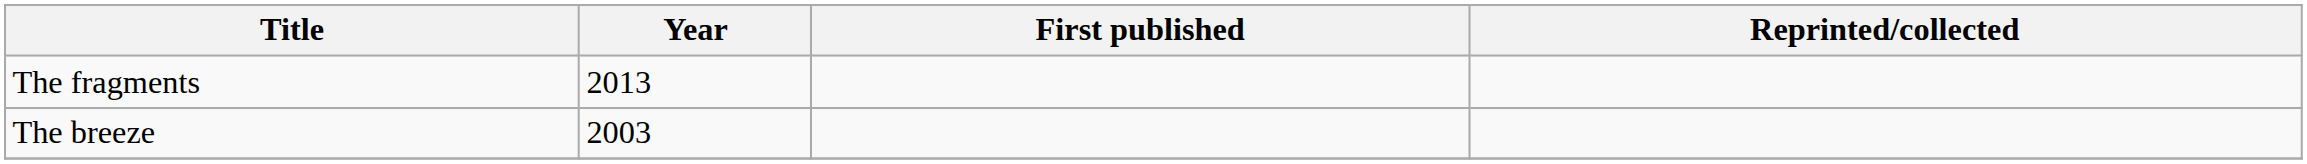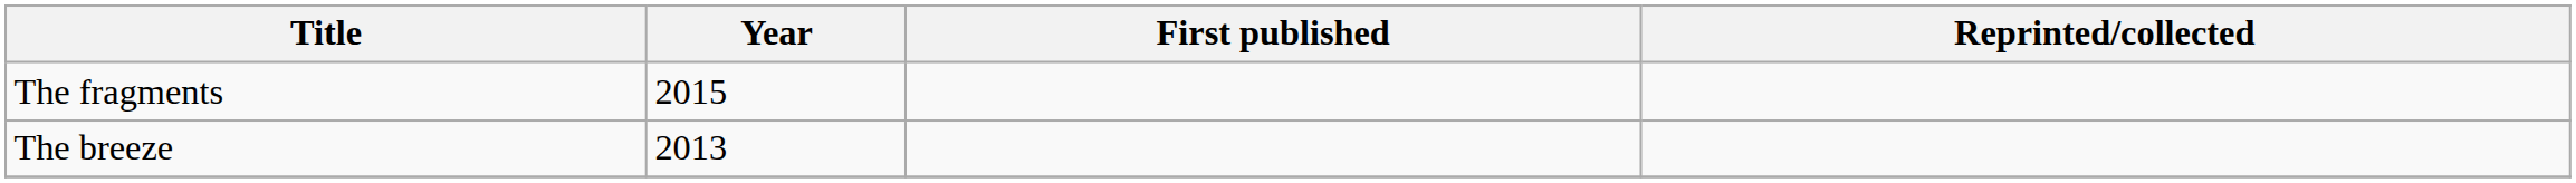The fragments | Year: 2013 -> 2015
The breeze | Year: 2003 -> 2013
